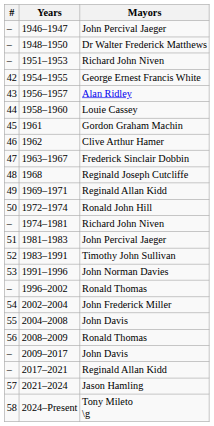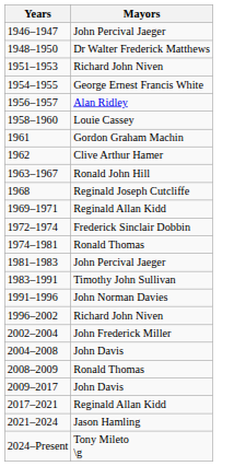- column: # | – | – | – | 42 | 43 | 44 | 45 | 46 | 47 | 48 | 49 | 50 | – | 51 | 52 | 53 | – | 54 | 55 | 56 | – | – | 57 | 58
1963–1967 | Mayors: Frederick Sinclair Dobbin -> Ronald John Hill
1972–1974 | Mayors: Ronald John Hill -> Frederick Sinclair Dobbin
1974–1981 | Mayors: Richard John Niven -> Ronald Thomas
1996–2002 | Mayors: Ronald Thomas -> Richard John Niven
